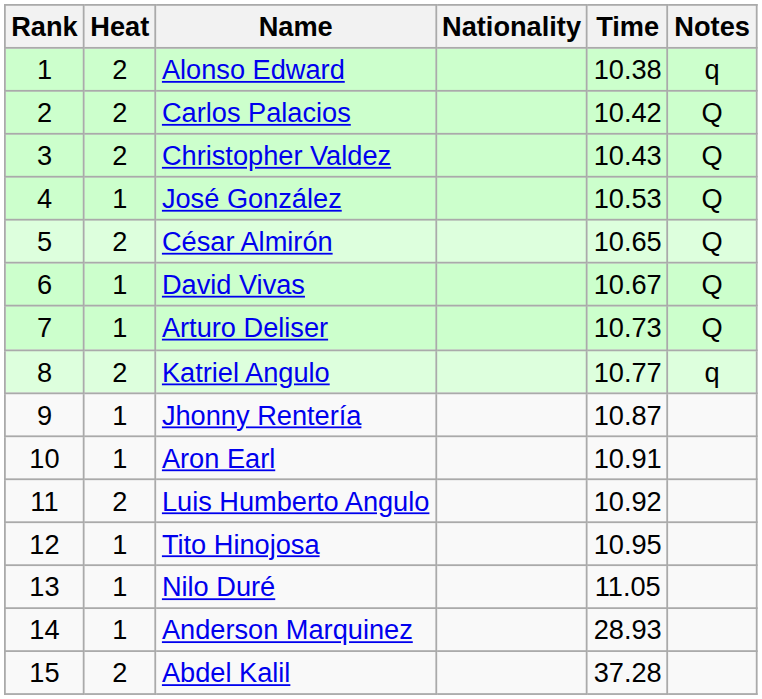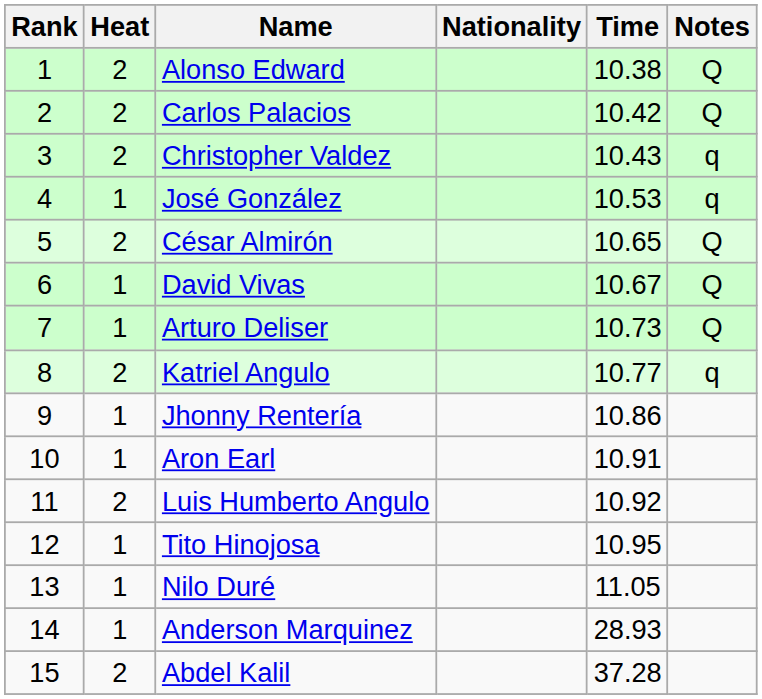Alonso Edward | Notes: q -> Q
Christopher Valdez | Notes: Q -> q
José González | Notes: Q -> q
Jhonny Rentería | Time: 10.87 -> 10.86
